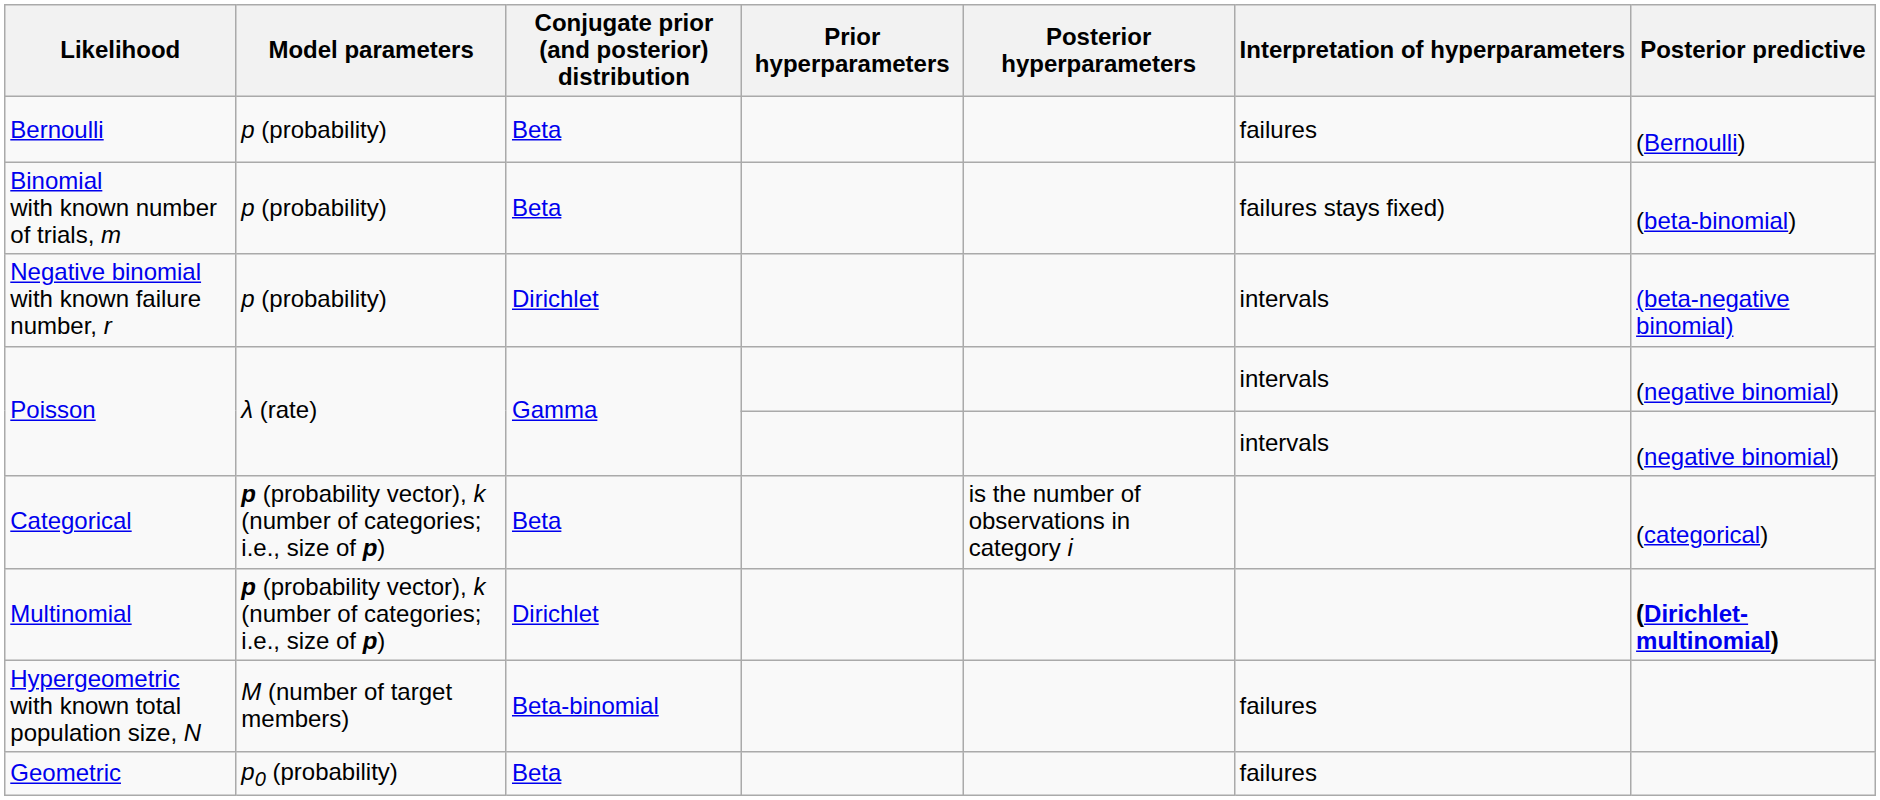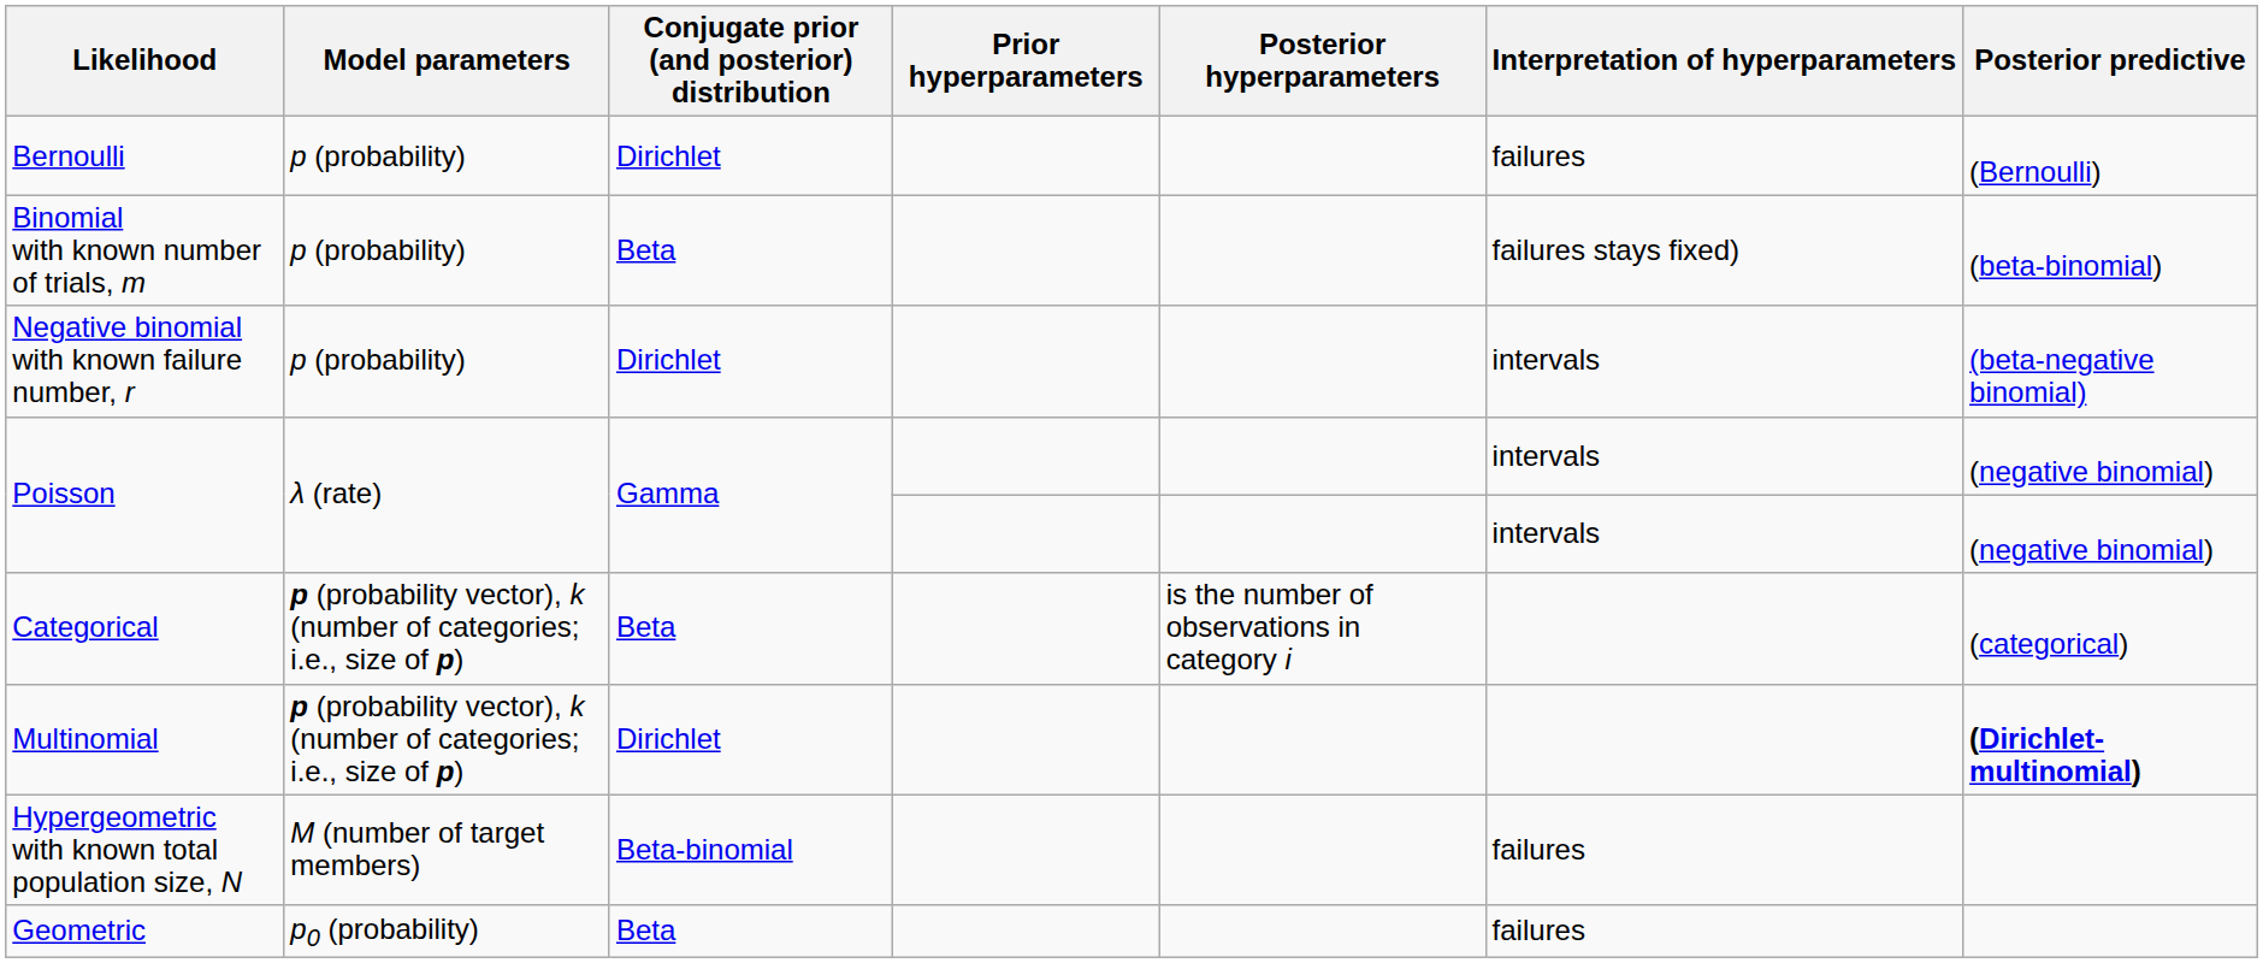Bernoulli | Conjugate prior (and posterior) distribution: Beta -> Dirichlet
